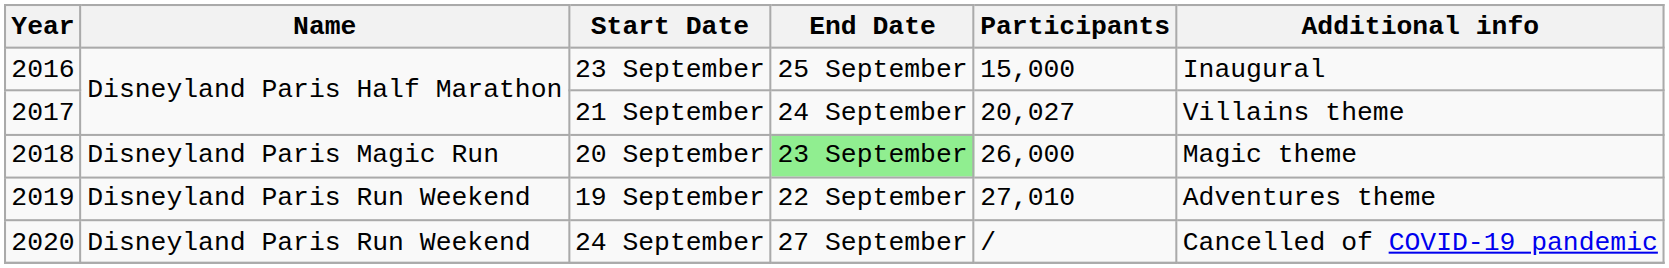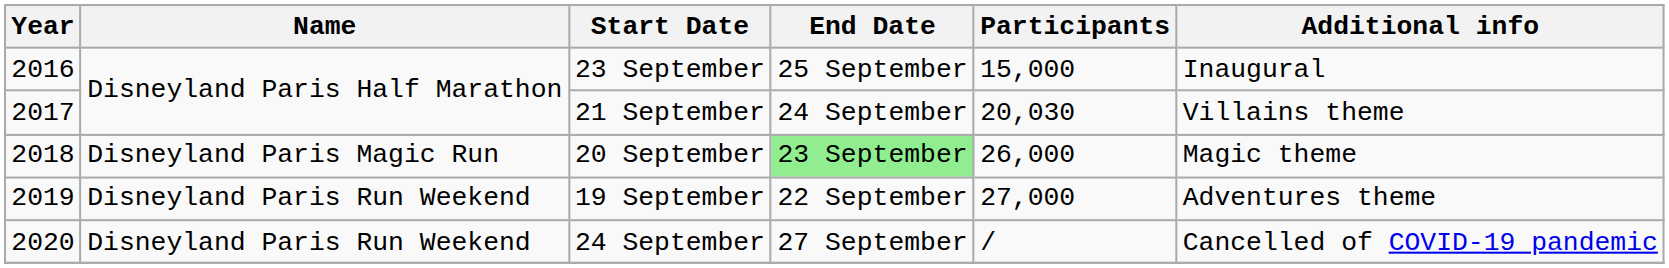21 September | Participants: 20,027 -> 20,030
19 September | Participants: 27,010 -> 27,000
